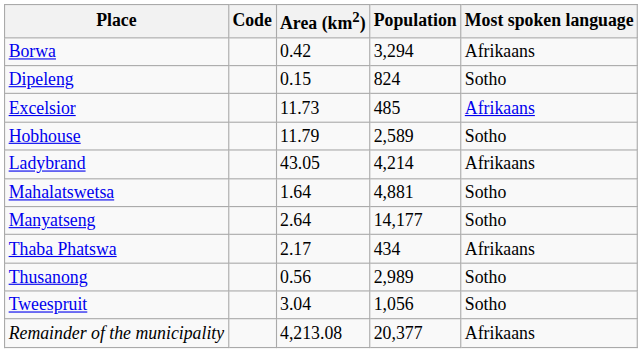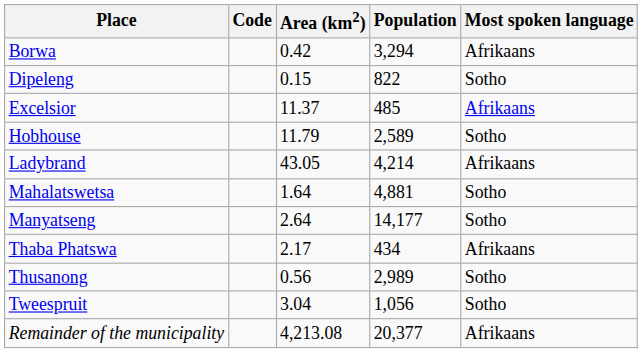Dipeleng | Population: 824 -> 822
Excelsior | Area (km2): 11.73 -> 11.37
